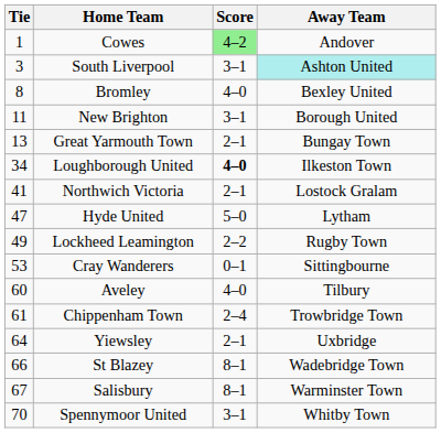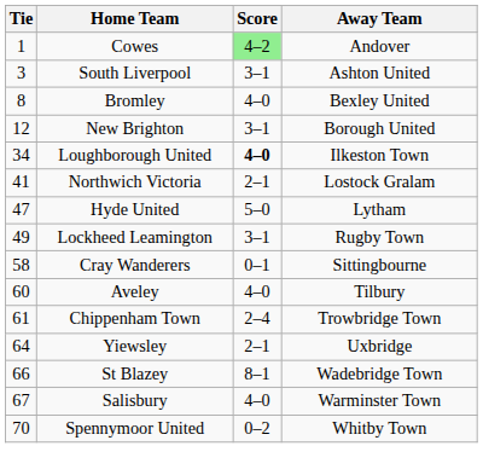South Liverpool | Away Team: paleturquoise background -> no background
New Brighton | Tie: 11 -> 12
- row: 13 | Great Yarmouth Town | 2–1 | Bungay Town
Lockheed Leamington | Score: 2–2 -> 3–1
Cray Wanderers | Tie: 53 -> 58
Salisbury | Score: 8–1 -> 4–0
Spennymoor United | Score: 3–1 -> 0–2
